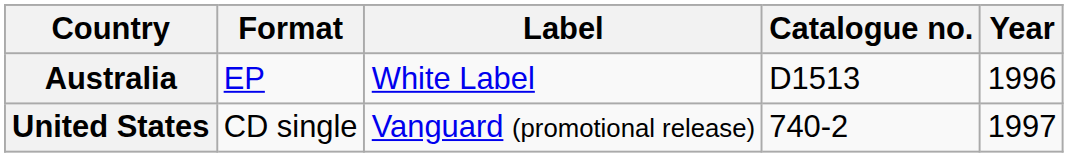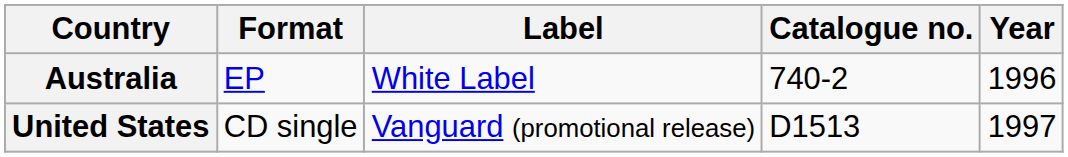Australia | Catalogue no.: D1513 -> 740-2
United States | Catalogue no.: 740-2 -> D1513
